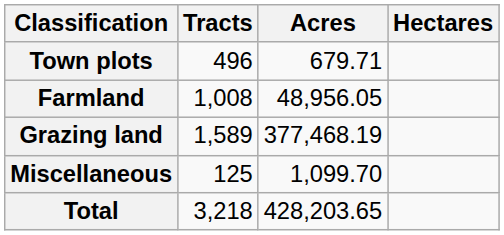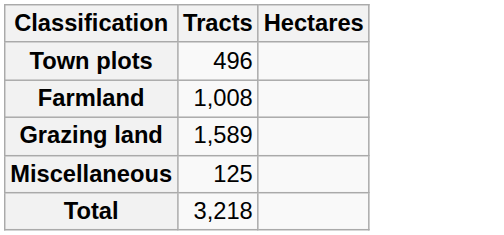- column: Acres | 679.71 | 48,956.05 | 377,468.19 | 1,099.70 | 428,203.65
